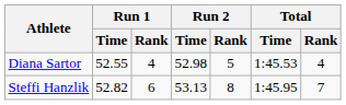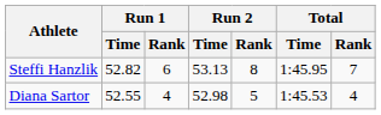rows swapped: Steffi Hanzlik <-> Diana Sartor
